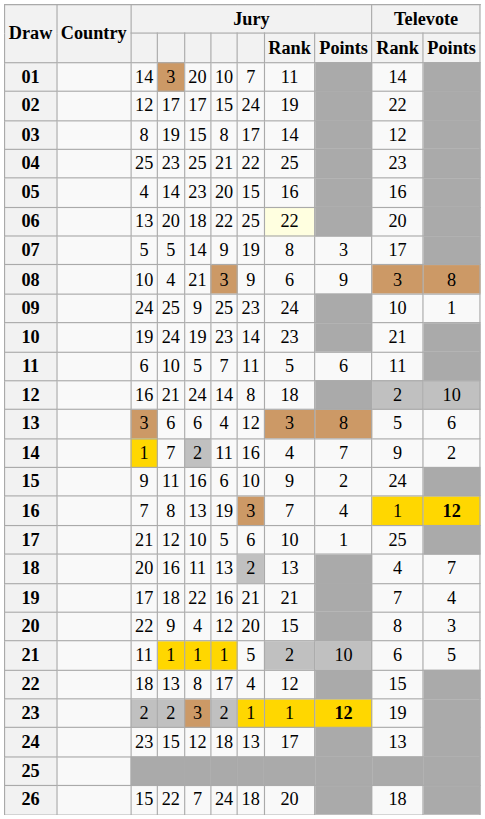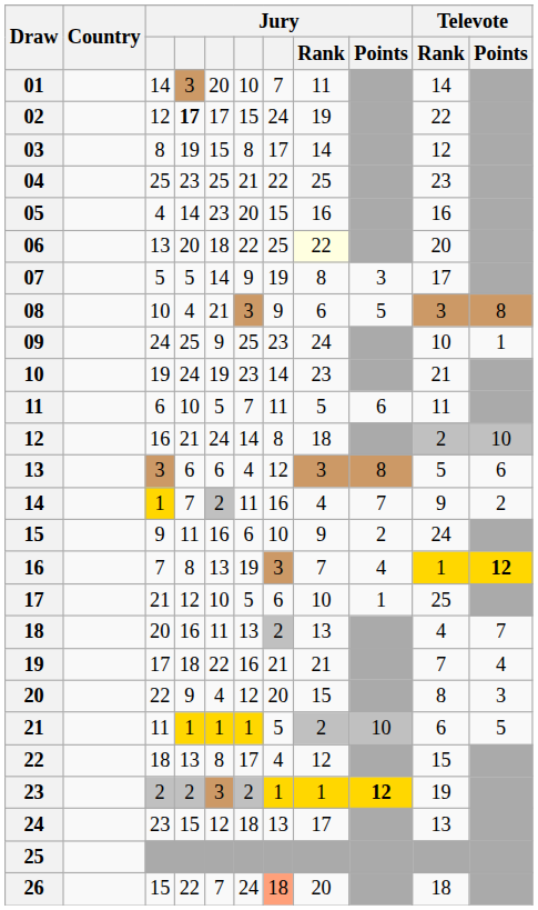02 | column 4: normal -> bold
08 | Jury / Points: 9 -> 5
26 | column 7: no background -> lightsalmon background
